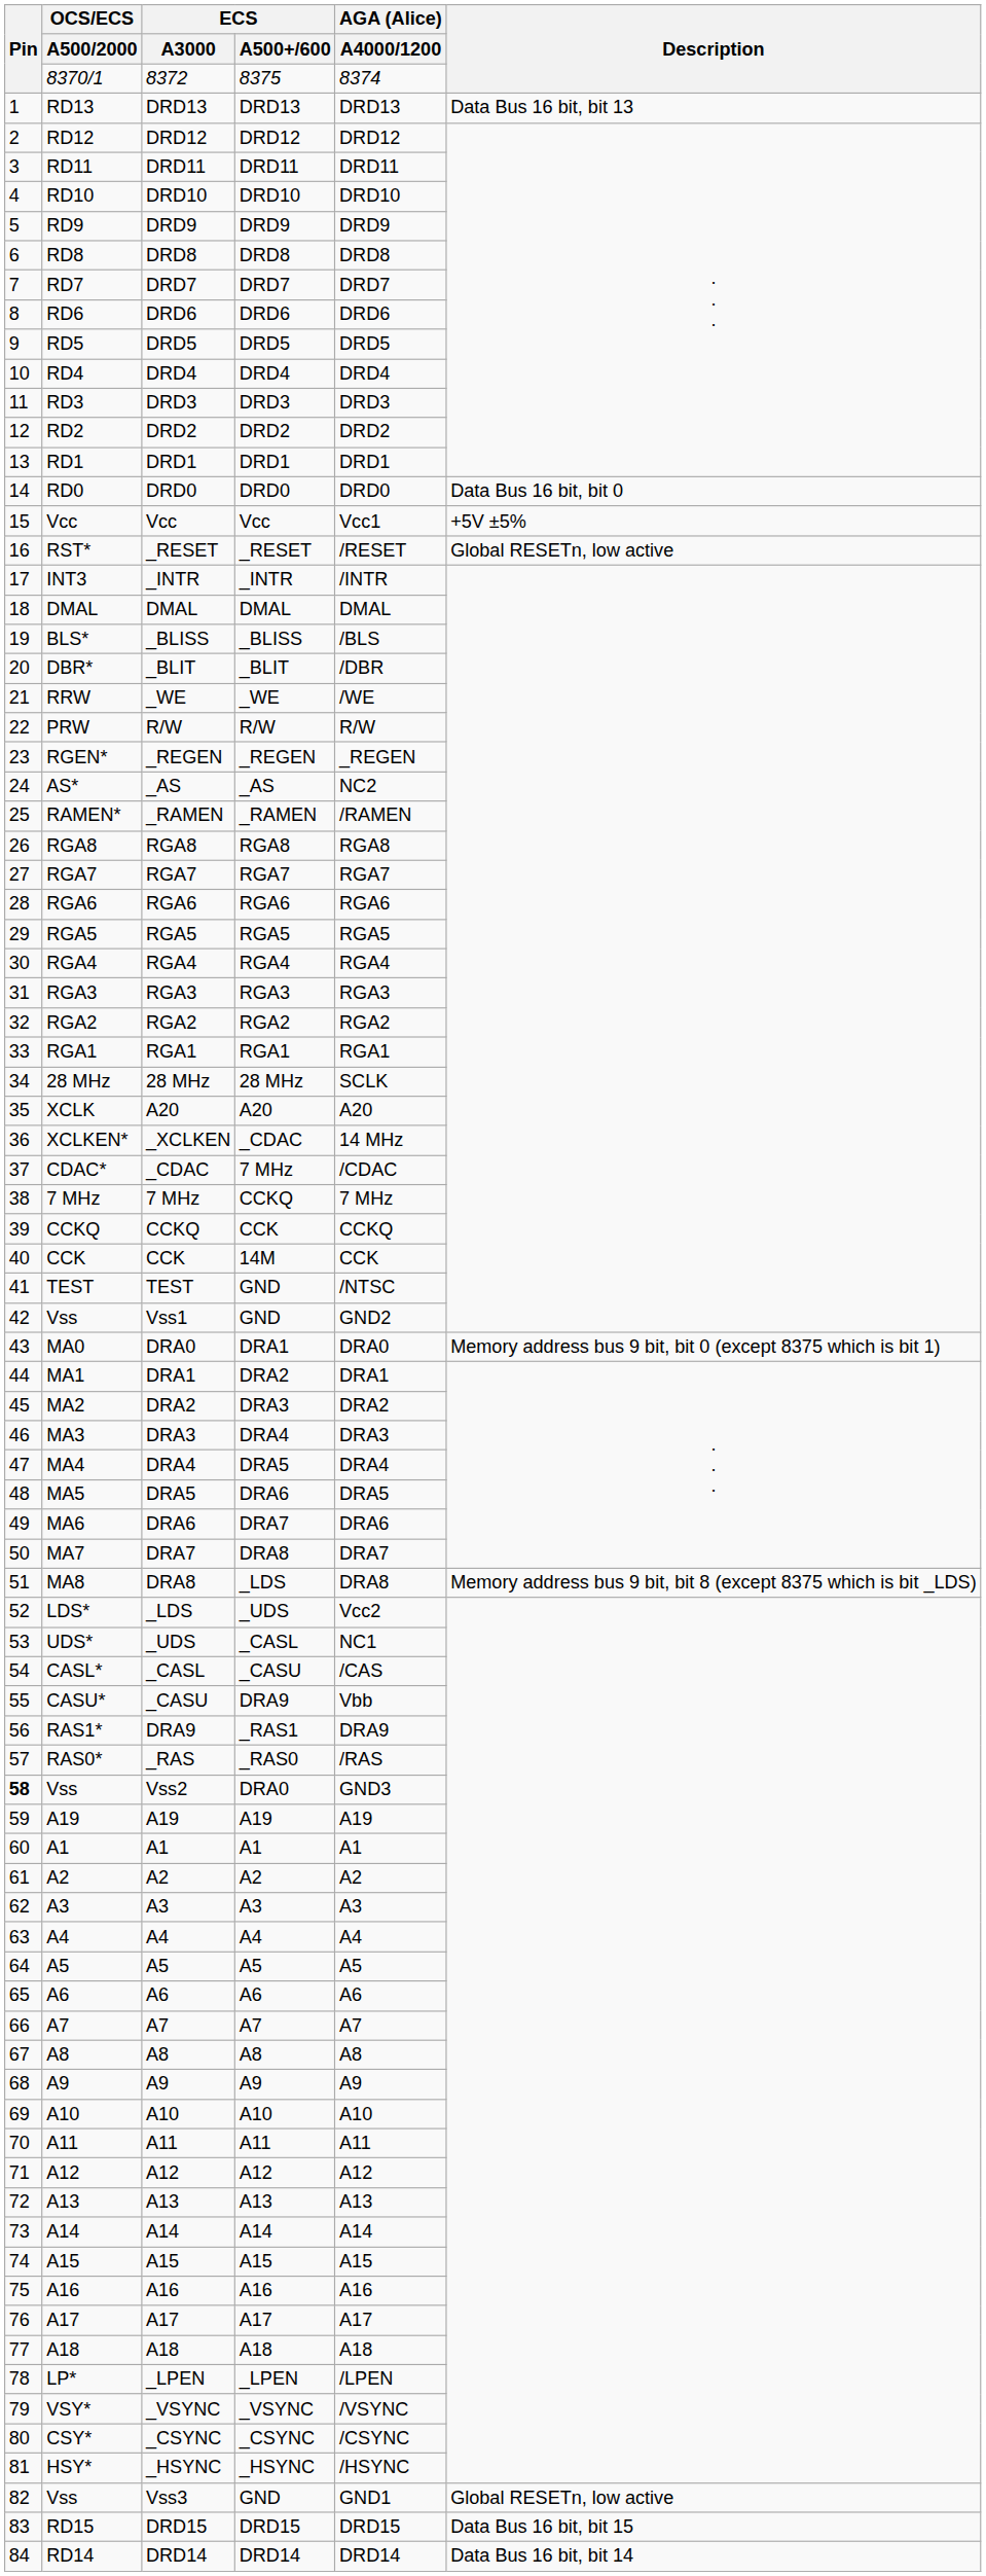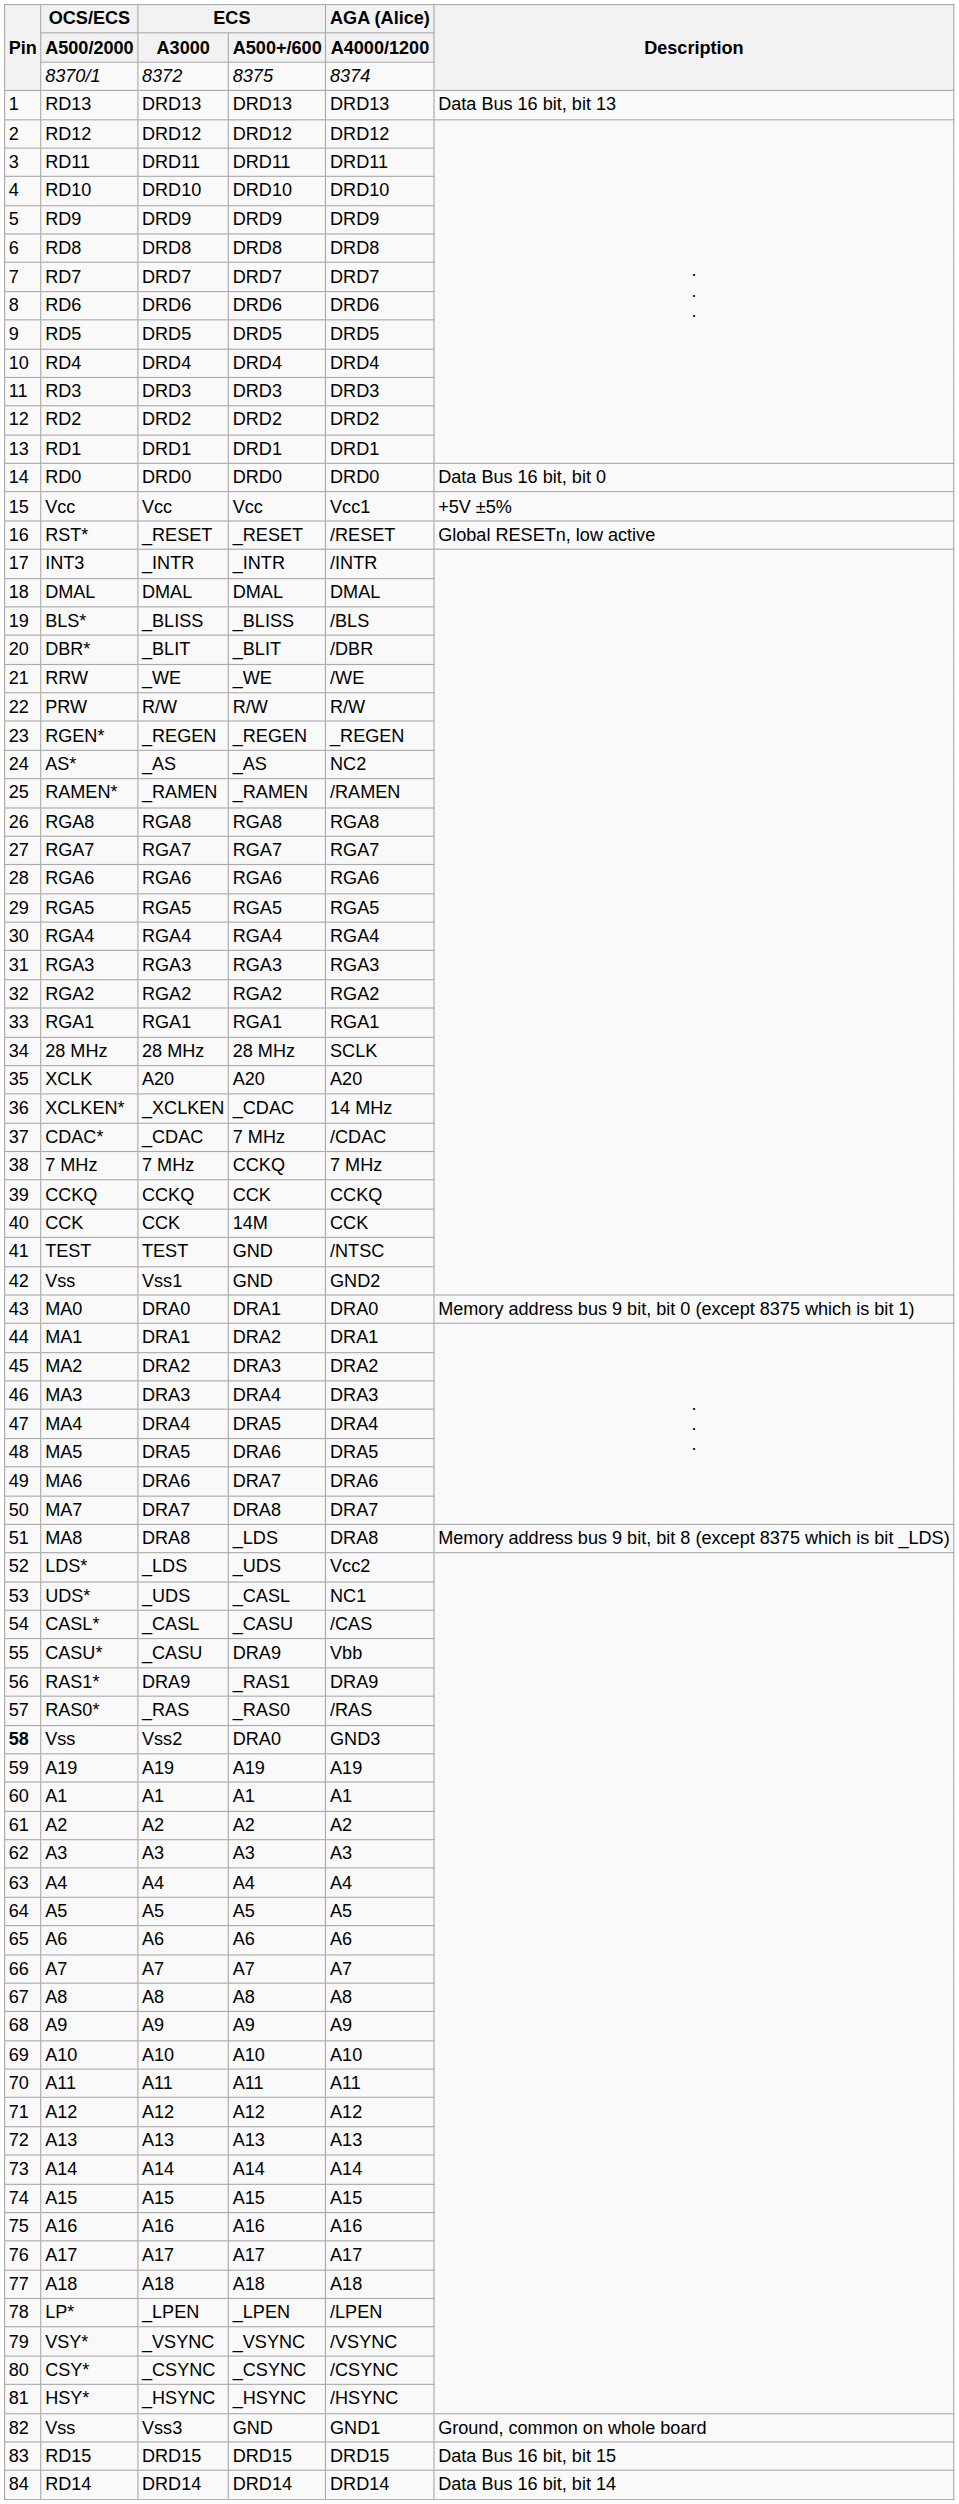Vss3 | Description: Global RESETn, low active -> Ground, common on whole board
